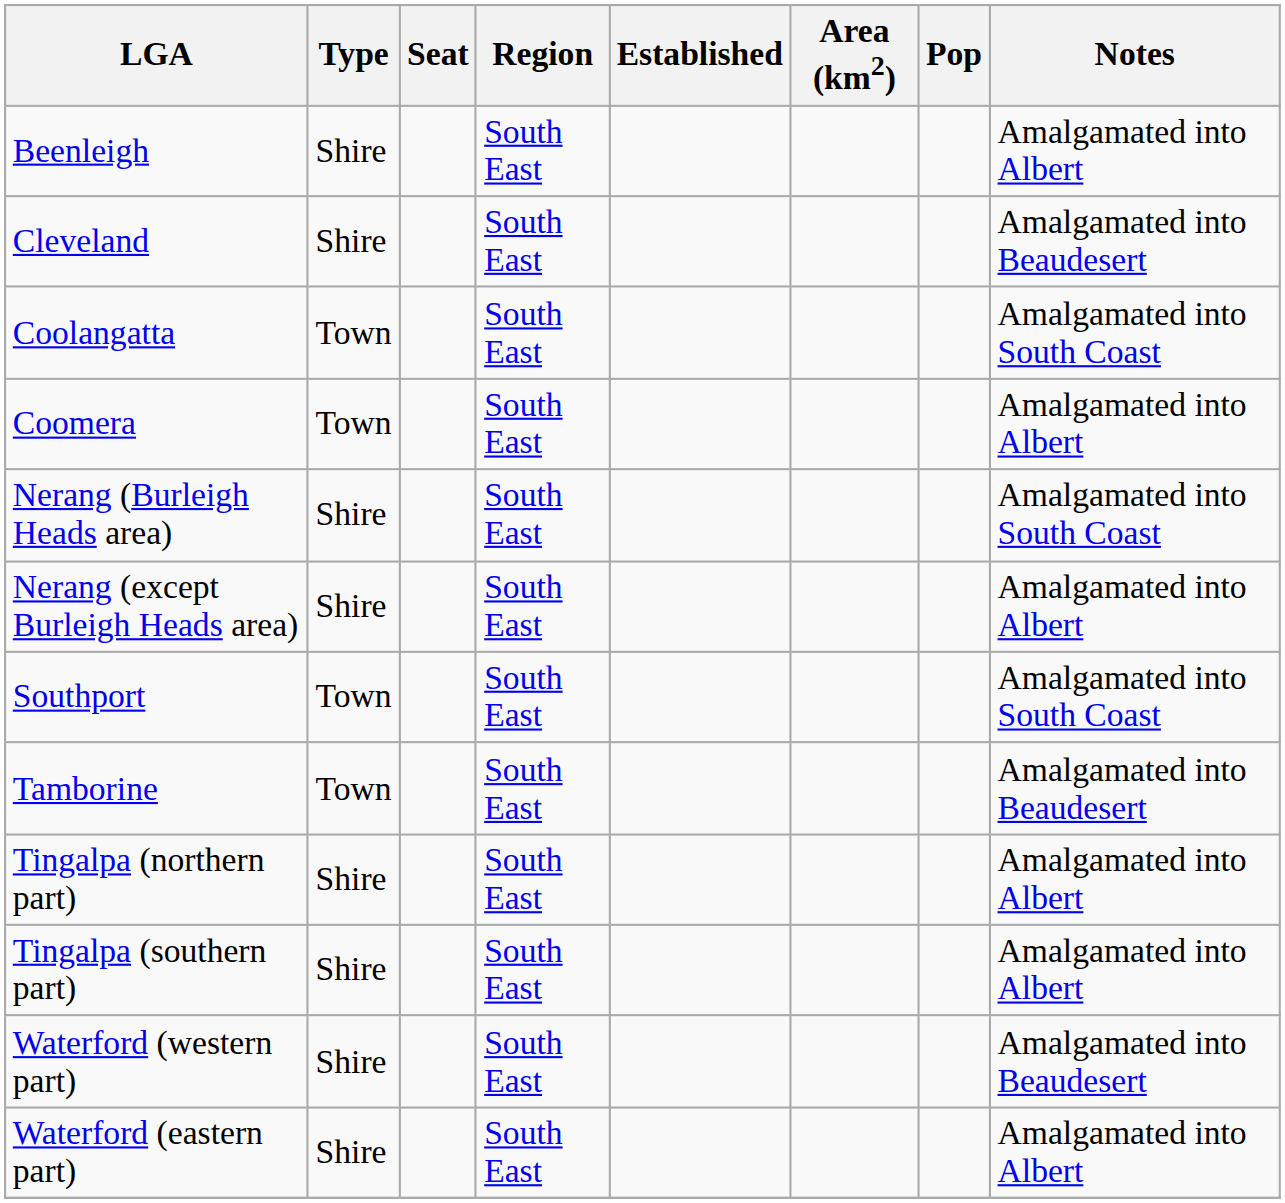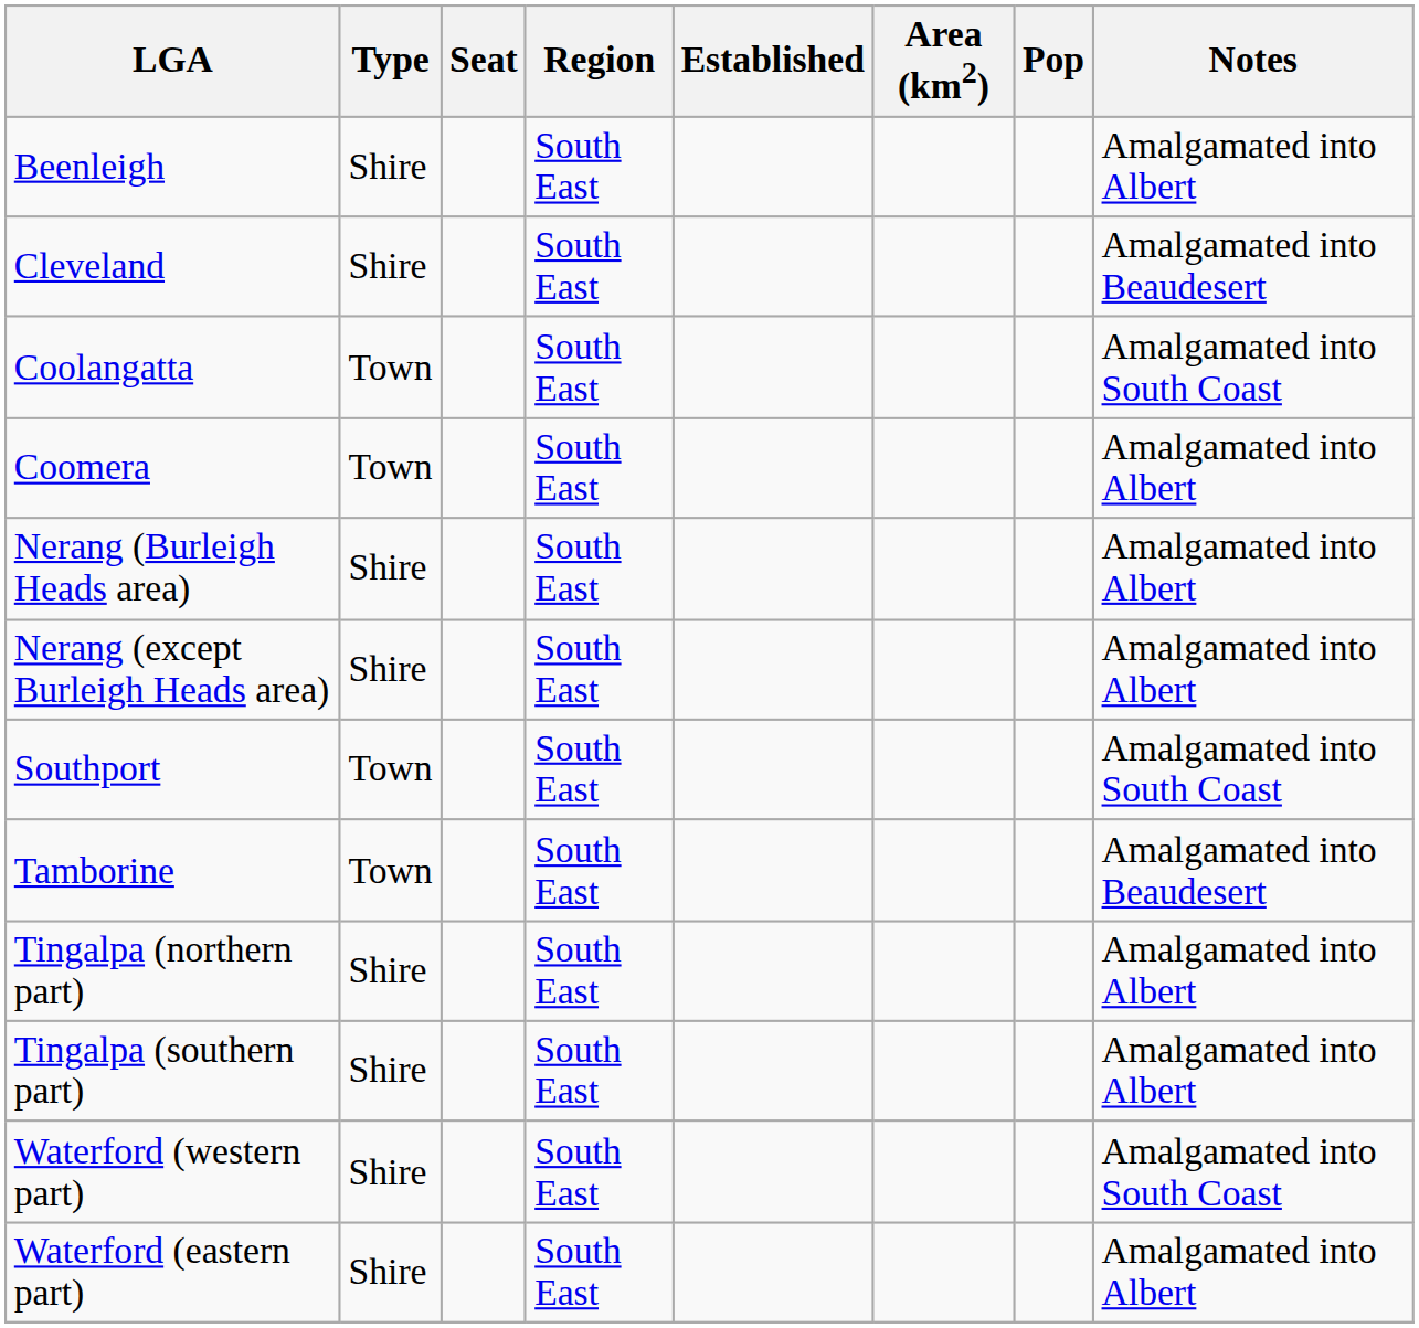Nerang (Burleigh Heads area) | Notes: Amalgamated into South Coast -> Amalgamated into Albert
Waterford (western part) | Notes: Amalgamated into Beaudesert -> Amalgamated into South Coast
